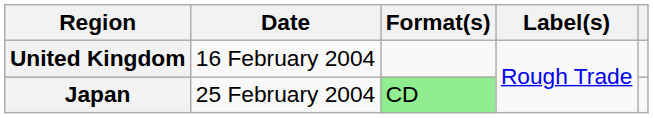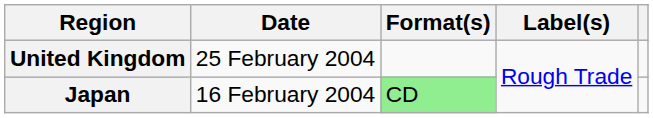United Kingdom | Date: 16 February 2004 -> 25 February 2004
Japan | Date: 25 February 2004 -> 16 February 2004
